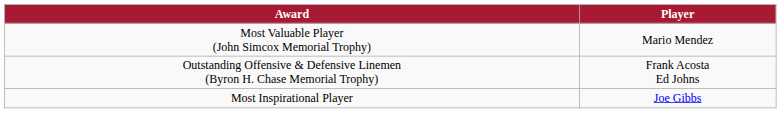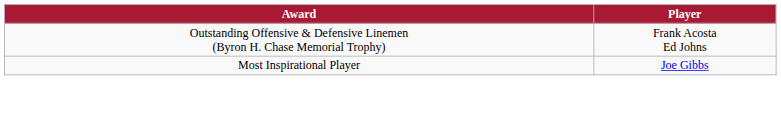- row: Most Valuable Player (John Simcox Memorial Trophy) | Mario Mendez
